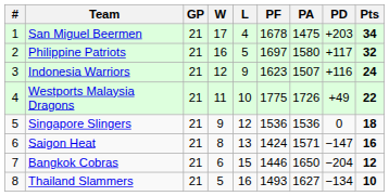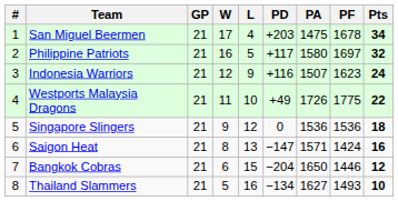columns swapped: PF <-> PD
